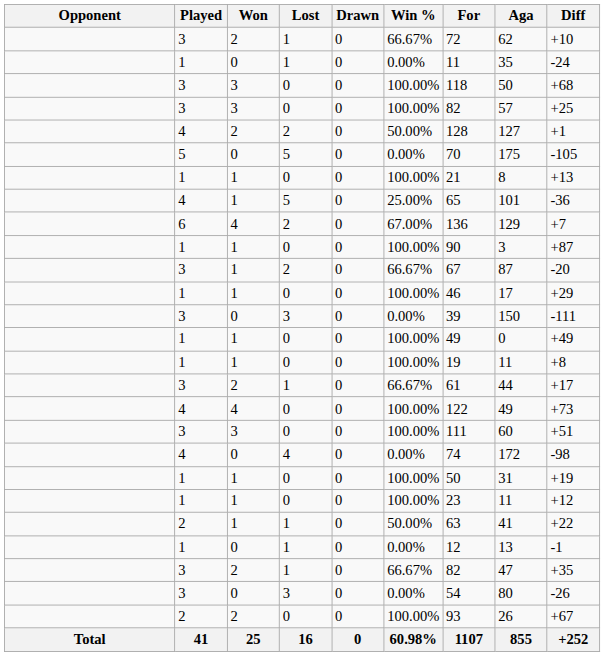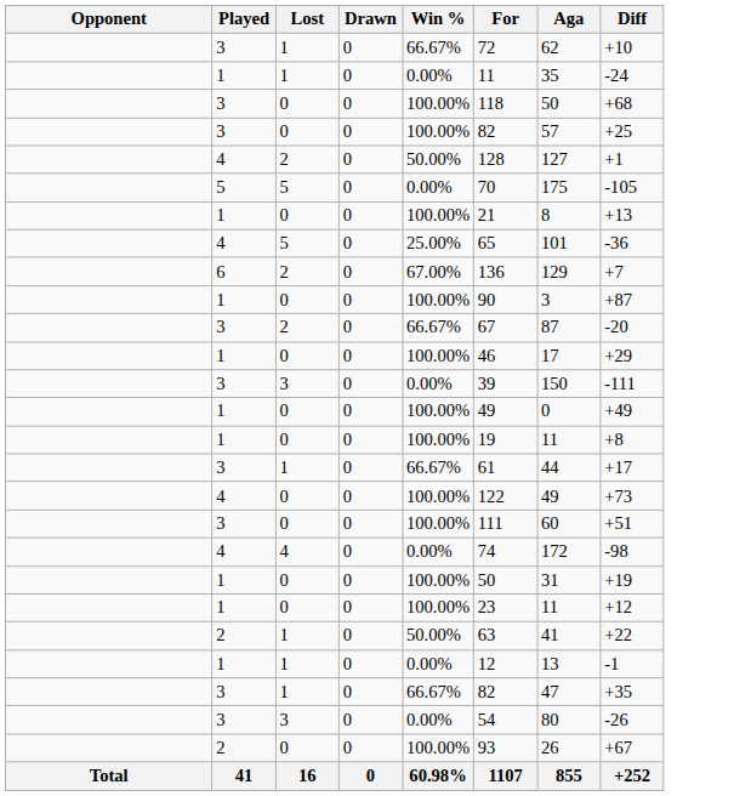- column: Won | 2 | 0 | 3 | 3 | 2 | 0 | 1 | 1 | 4 | 1 | 1 | 1 | 0 | 1 | 1 | 2 | 4 | 3 | 0 | 1 | 1 | 1 | 0 | 2 | 0 | 2 | 25
